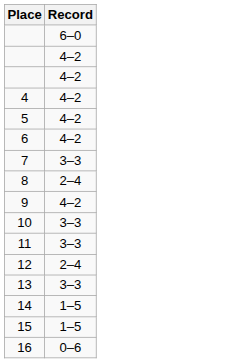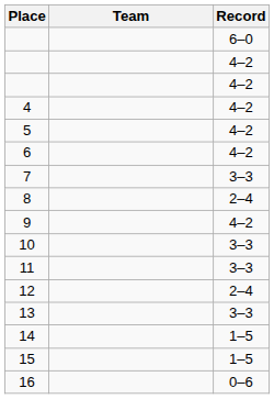+ column: Team
